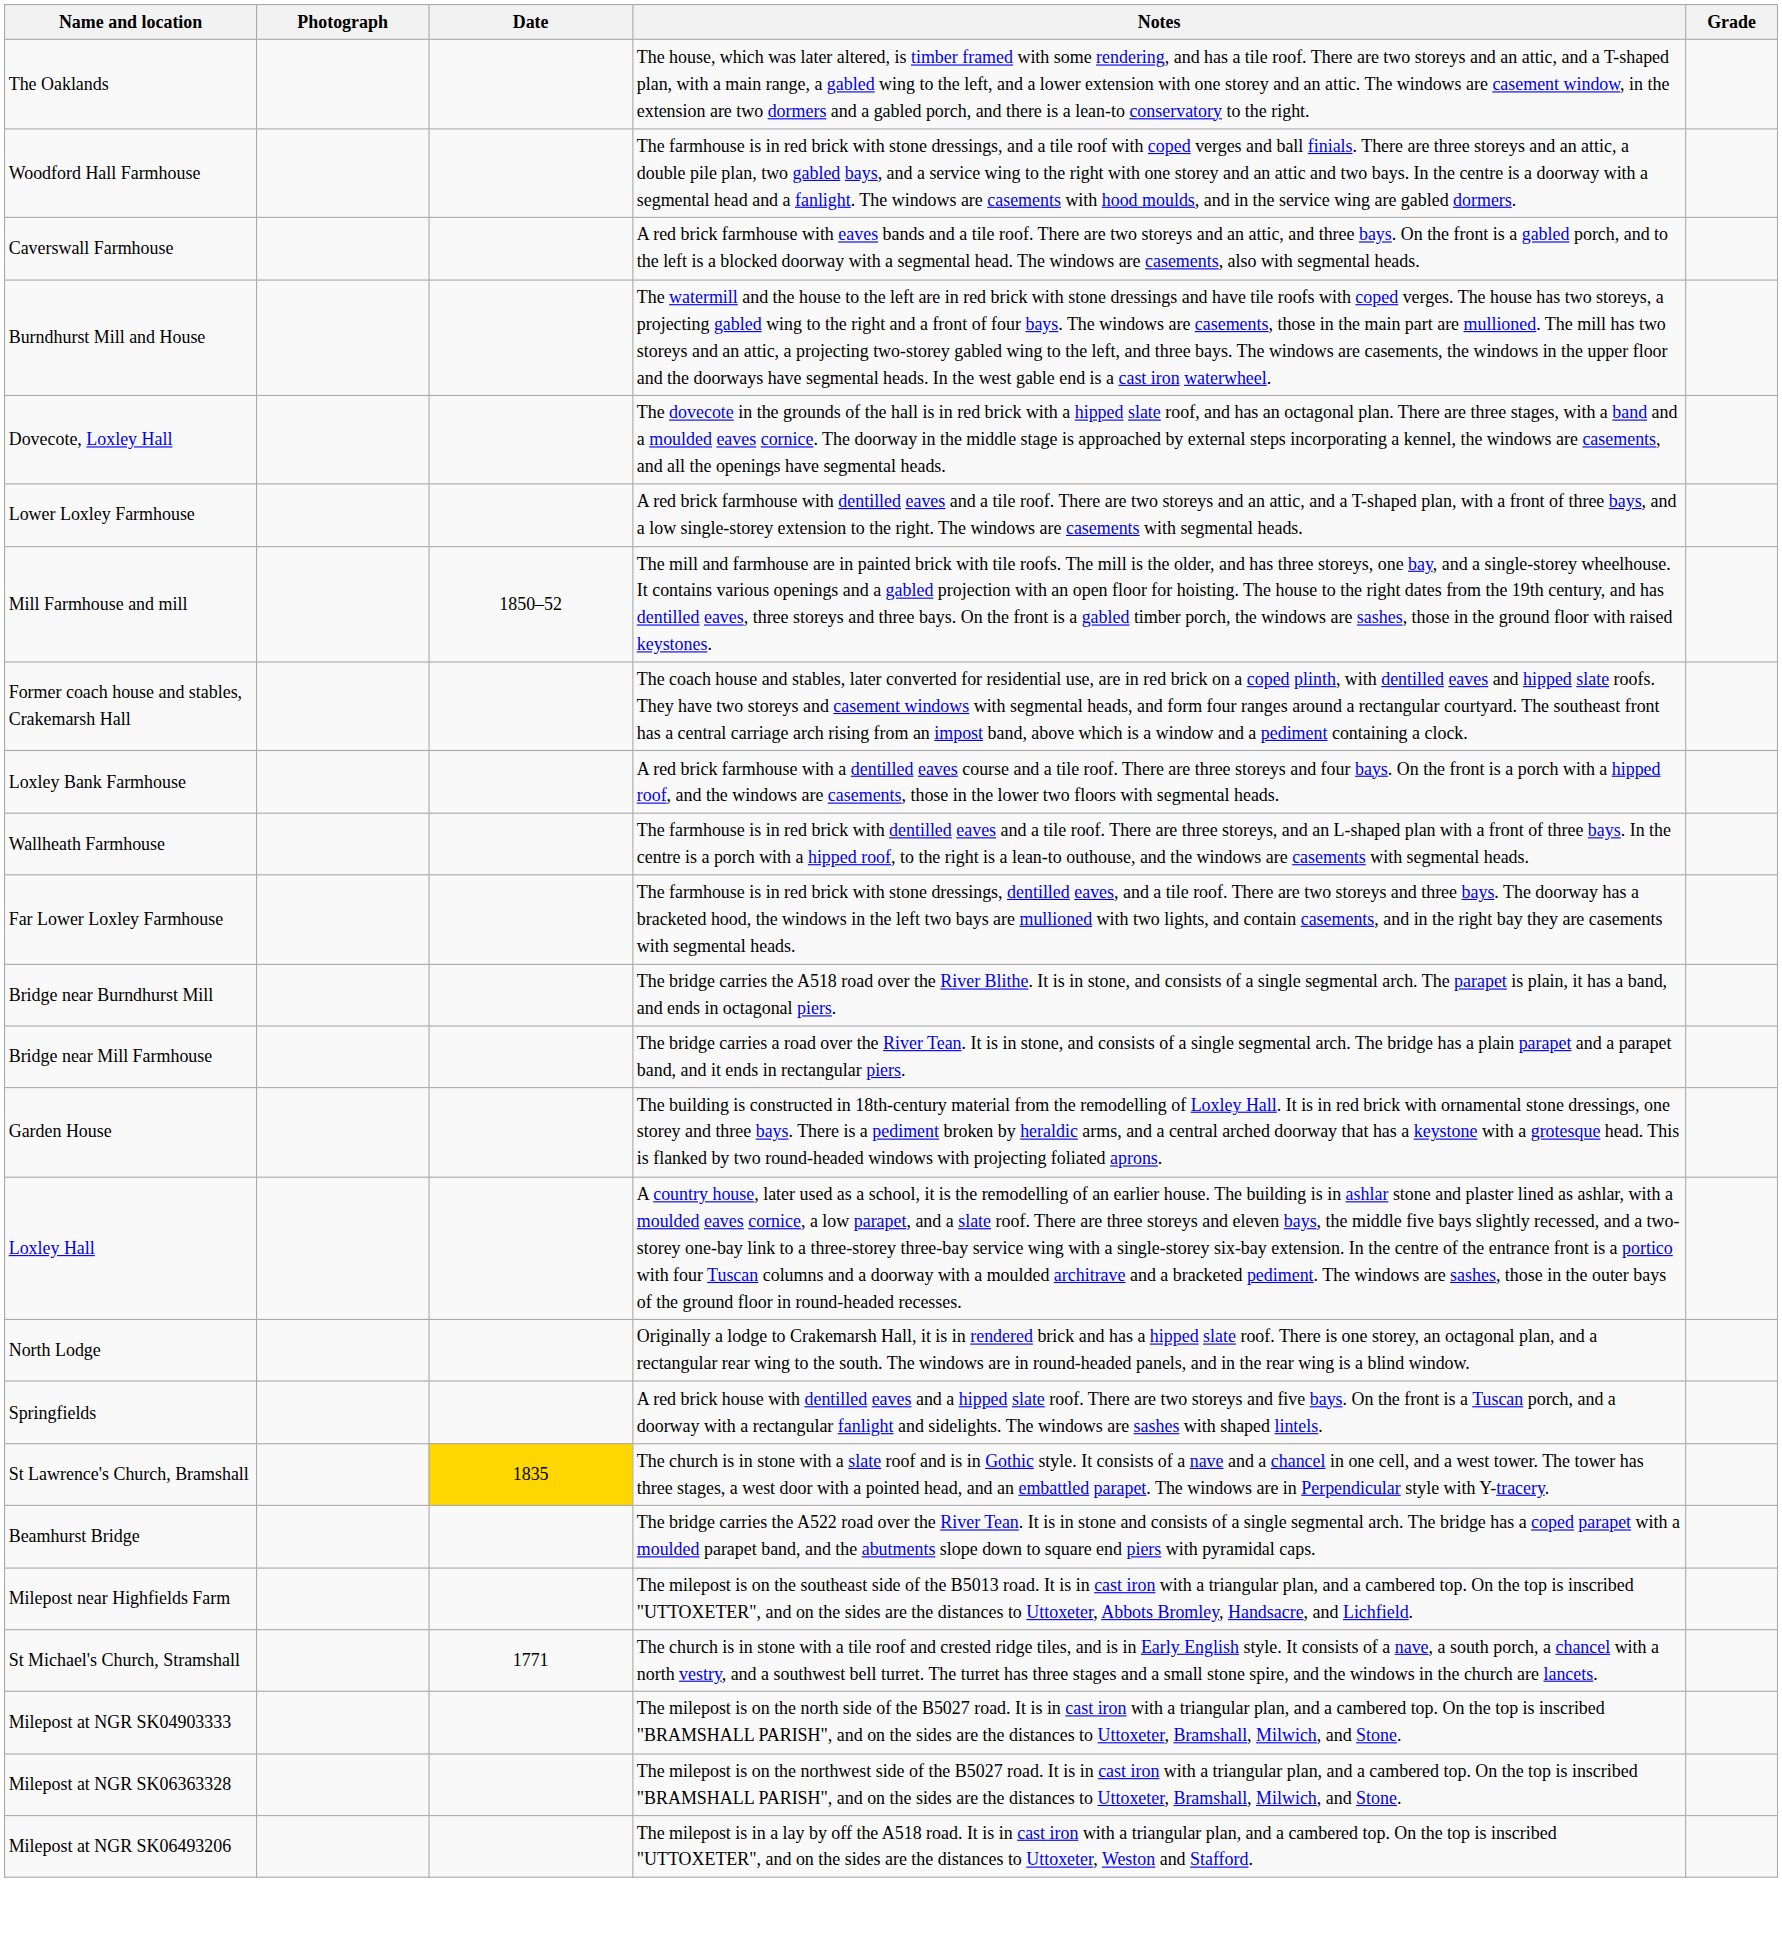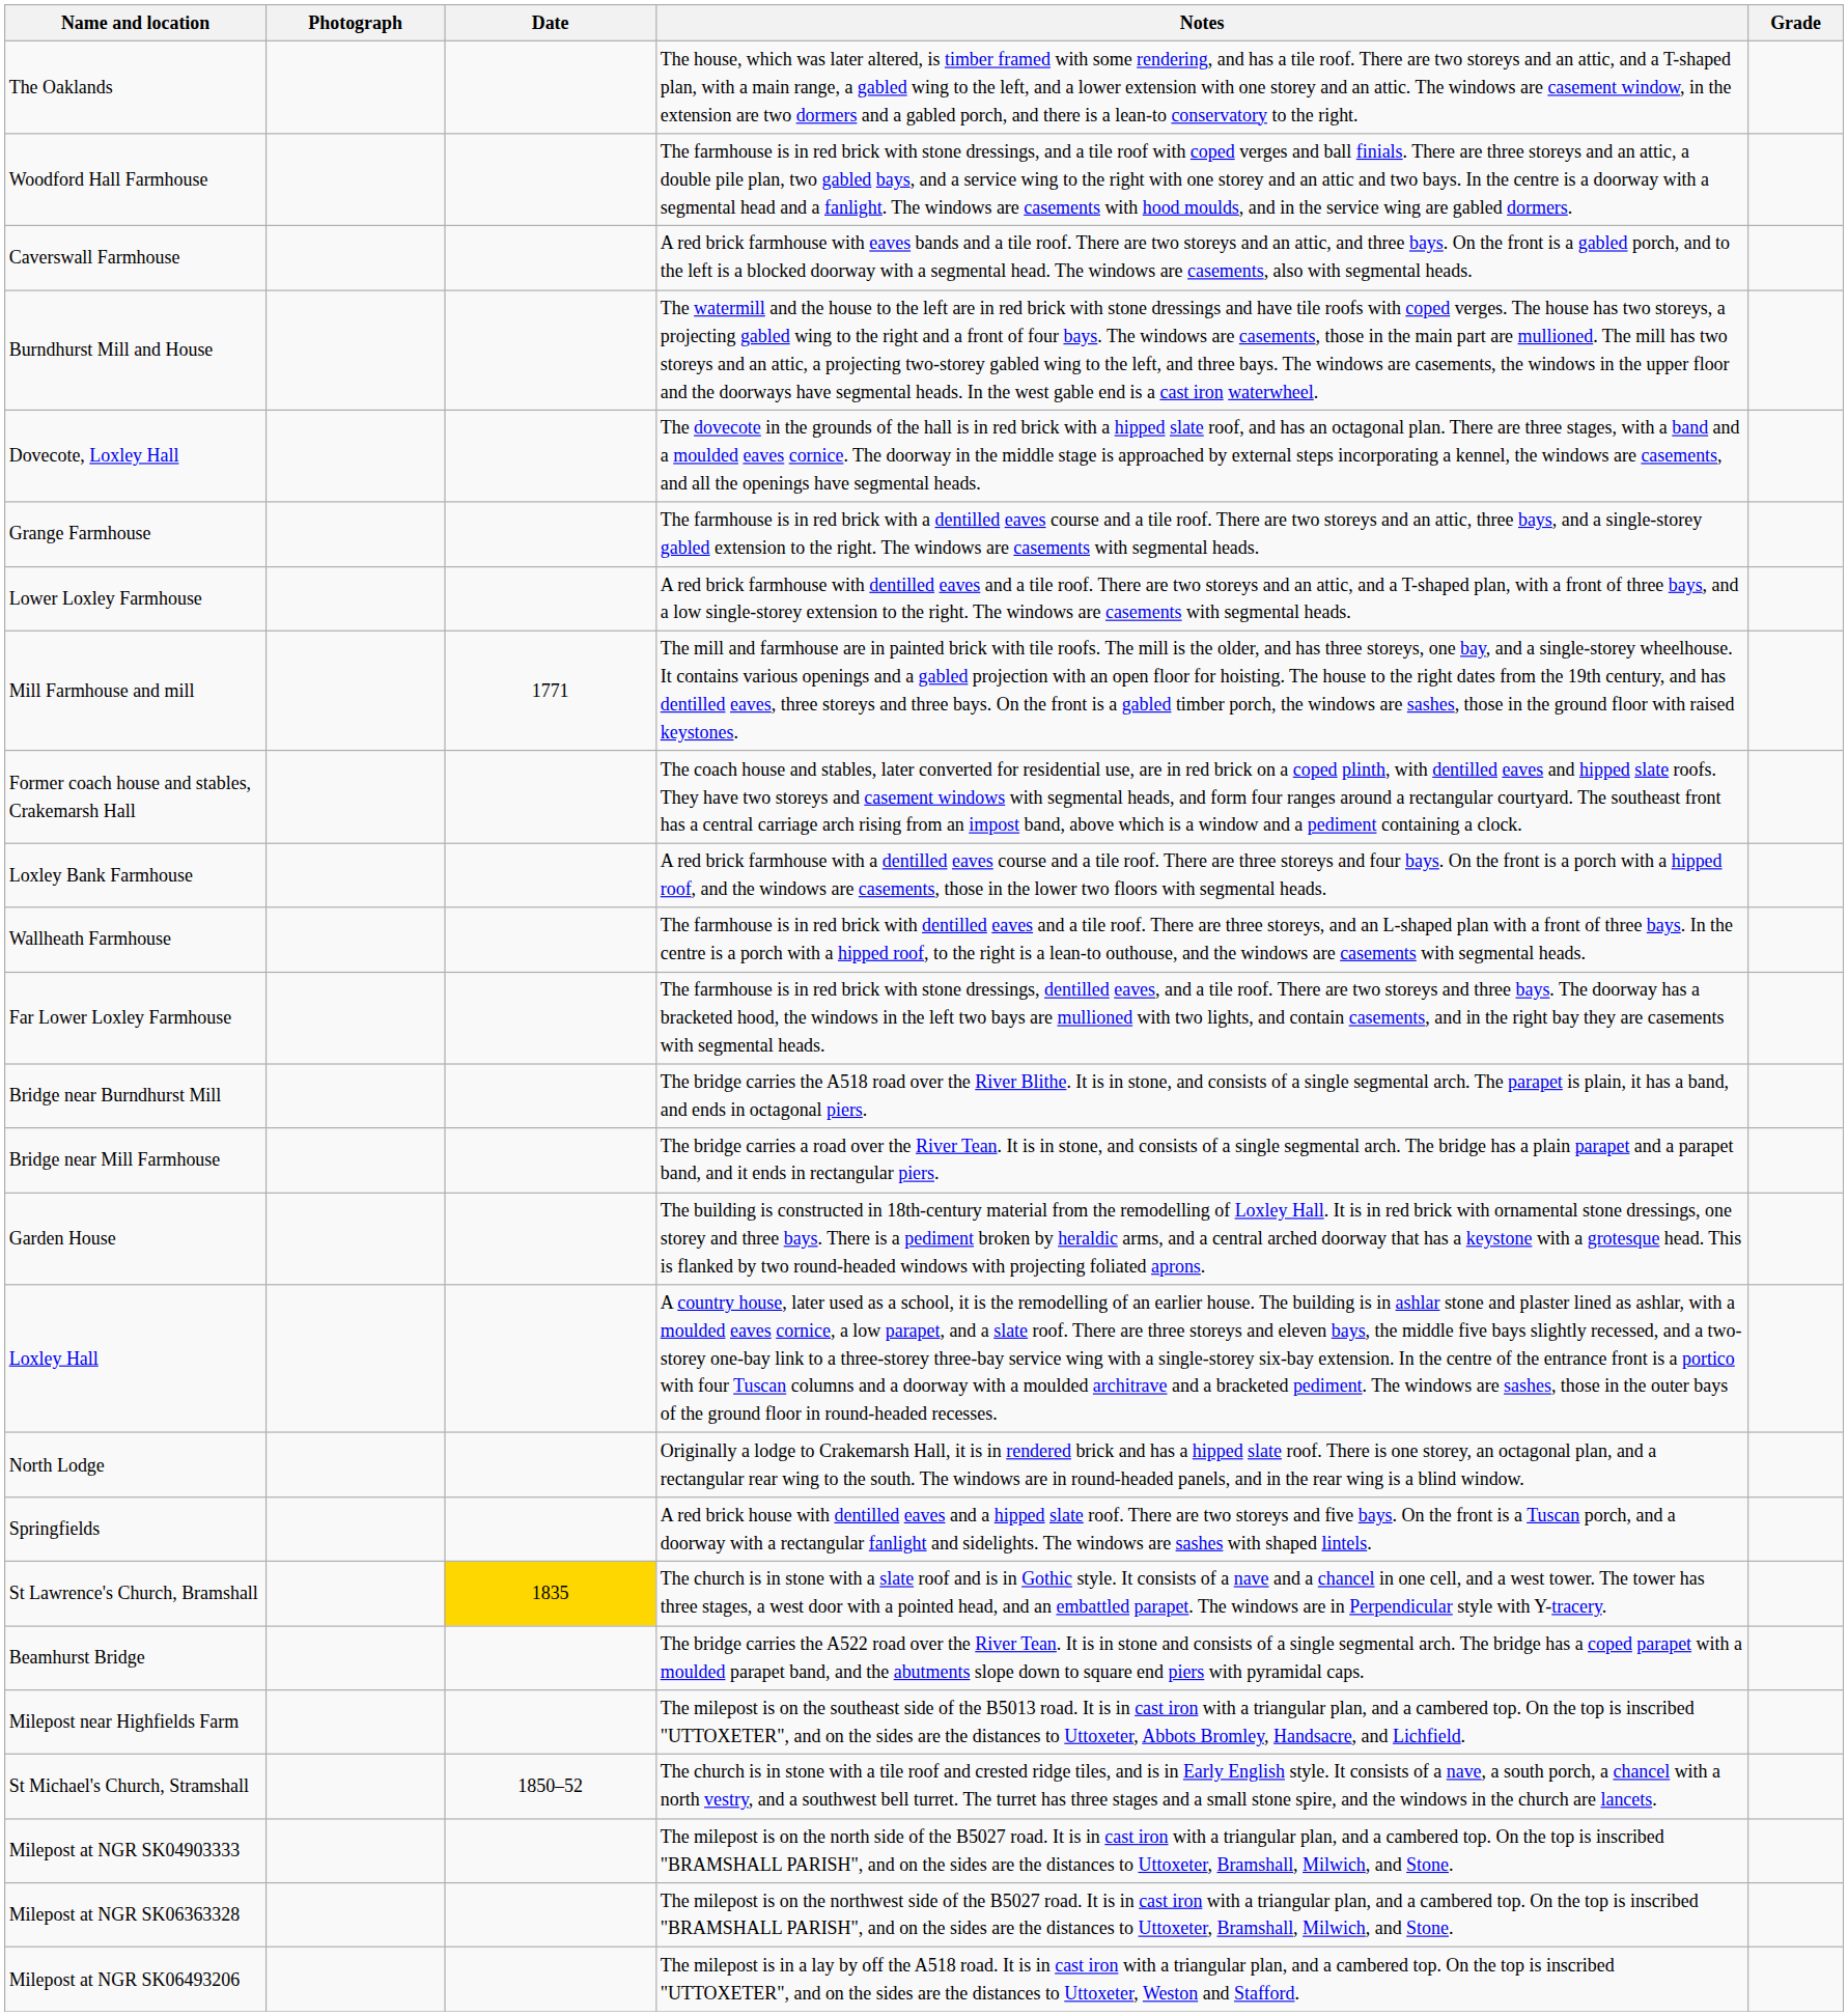+ row: Grange Farmhouse | The farmhouse is in red brick with a dentilled eaves course and a tile roof. There are two storeys and an attic, three bays, and a single-storey gabled extension to the right. The windows are casements with segmental heads.
Mill Farmhouse and mill | Date: 1850–52 -> 1771
St Michael's Church, Stramshall | Date: 1771 -> 1850–52
